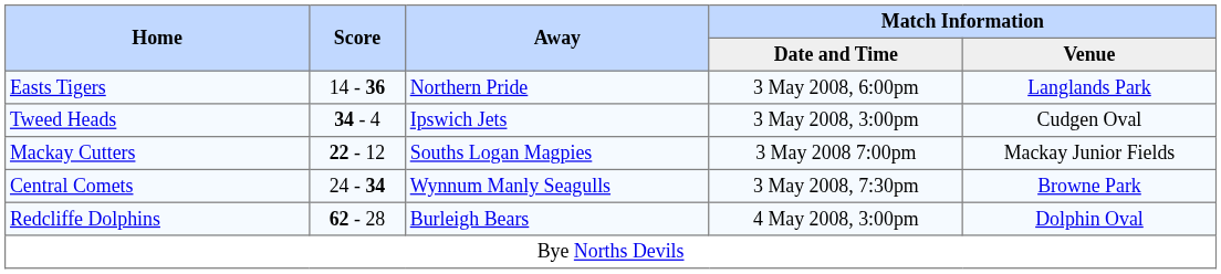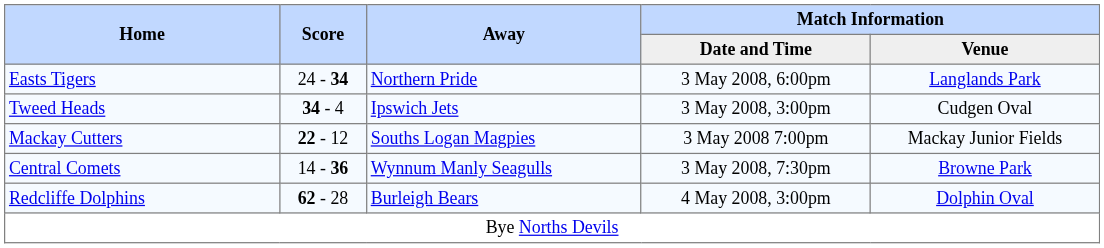Easts Tigers | Score: 14 - 36 -> 24 - 34
Central Comets | Score: 24 - 34 -> 14 - 36
